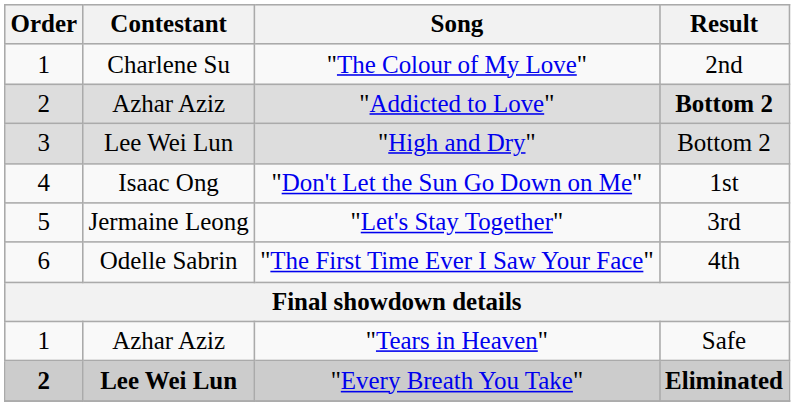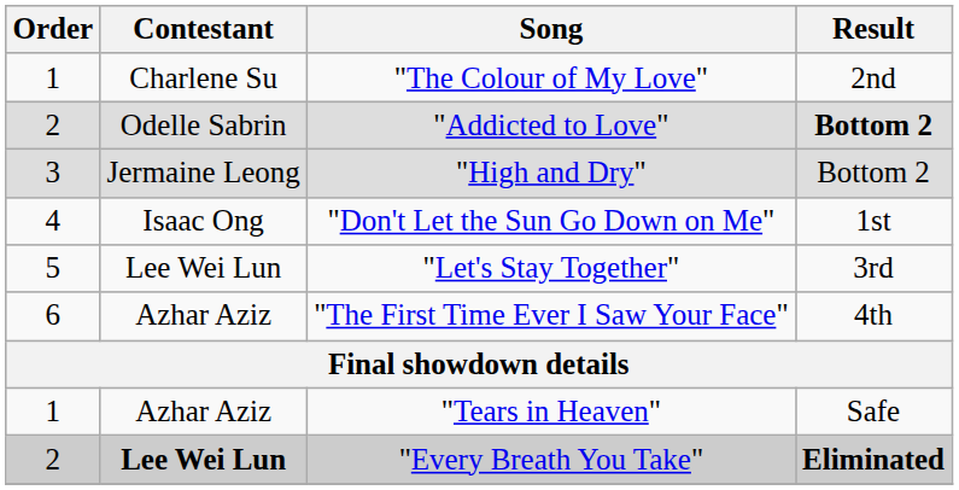"Addicted to Love" | Contestant: Azhar Aziz -> Odelle Sabrin
"High and Dry" | Contestant: Lee Wei Lun -> Jermaine Leong
"Let's Stay Together" | Contestant: Jermaine Leong -> Lee Wei Lun
"The First Time Ever I Saw Your Face" | Contestant: Odelle Sabrin -> Azhar Aziz
"Every Breath You Take" | Order: bold -> normal
